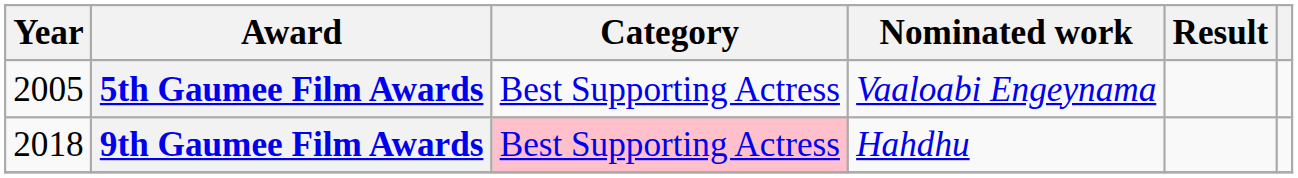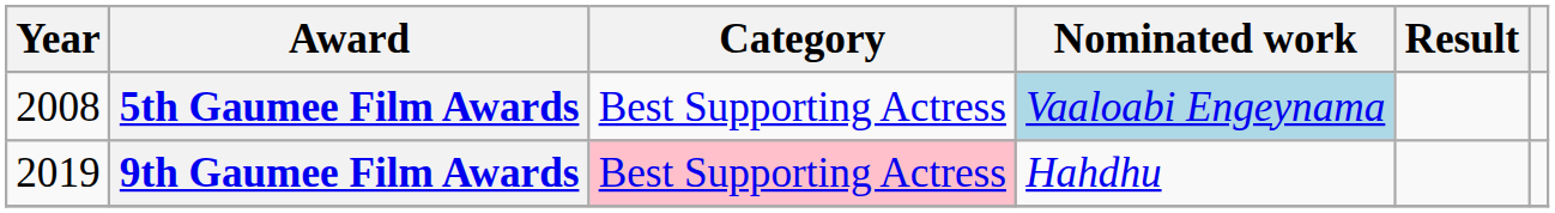5th Gaumee Film Awards | Year: 2005 -> 2008
5th Gaumee Film Awards | Nominated work: no background -> lightblue background
9th Gaumee Film Awards | Year: 2018 -> 2019
